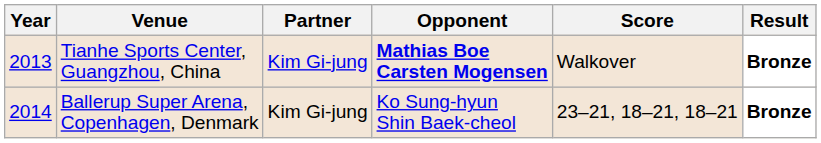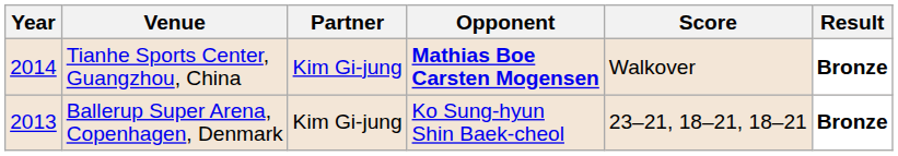Tianhe Sports Center, Guangzhou, China | Year: 2013 -> 2014
Ballerup Super Arena, Copenhagen, Denmark | Year: 2014 -> 2013
